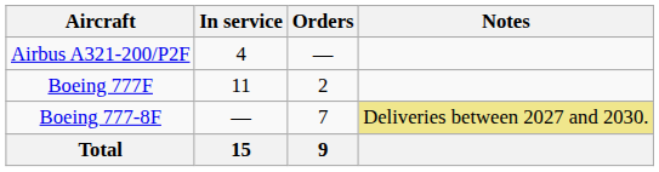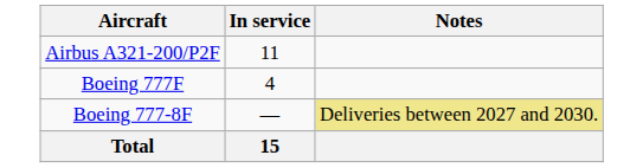- column: Orders | — | 2 | 7 | 9
Airbus A321-200/P2F | In service: 4 -> 11
Boeing 777F | In service: 11 -> 4
